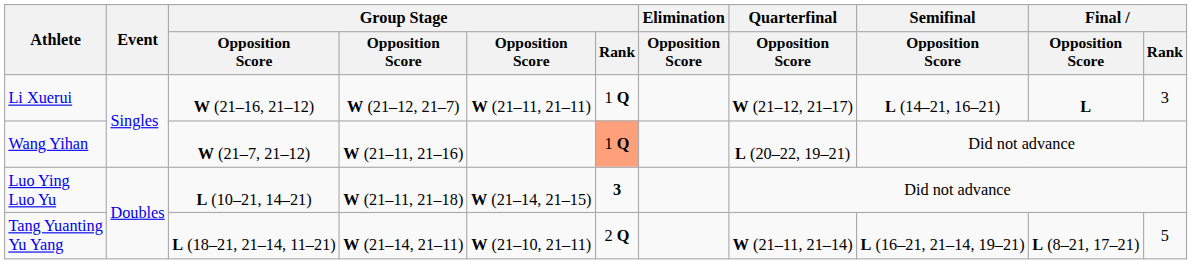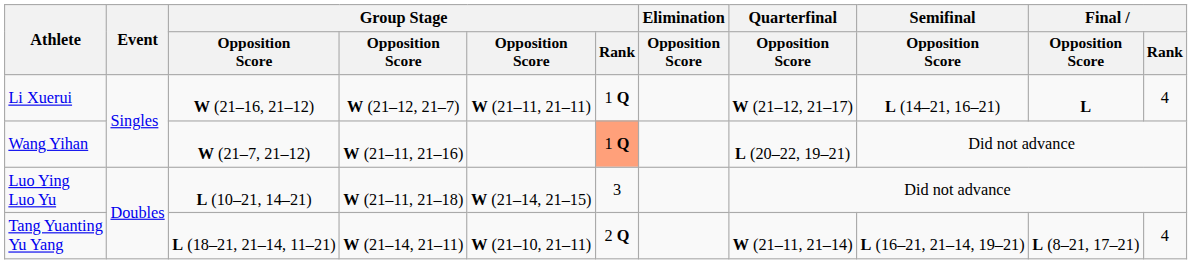Li Xuerui | Final / Rank: 3 -> 4
Luo Ying Luo Yu | Group Stage / Rank: bold -> normal
Tang Yuanting Yu Yang | Final / Rank: 5 -> 4
